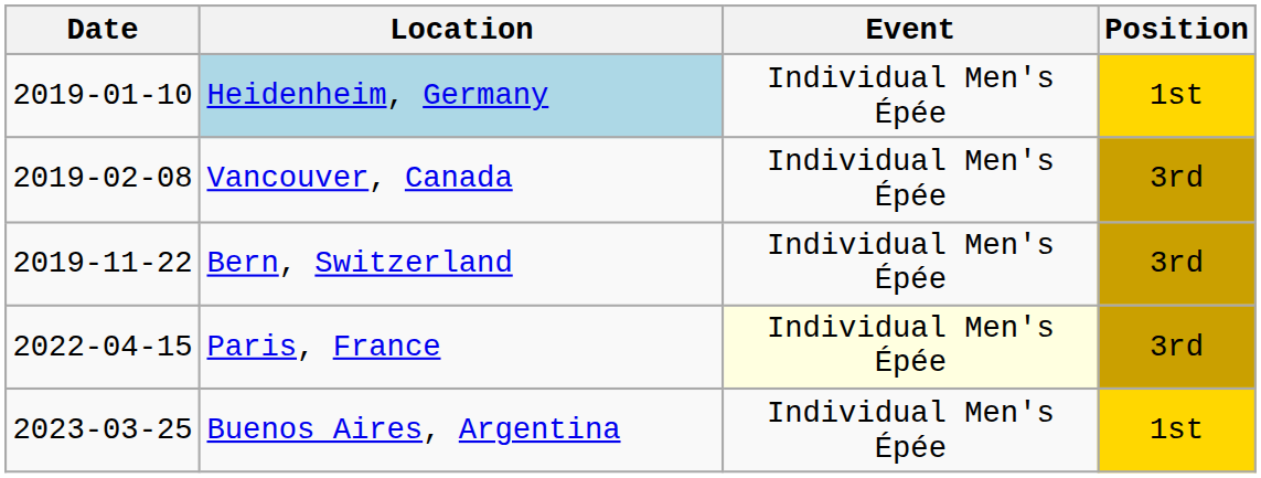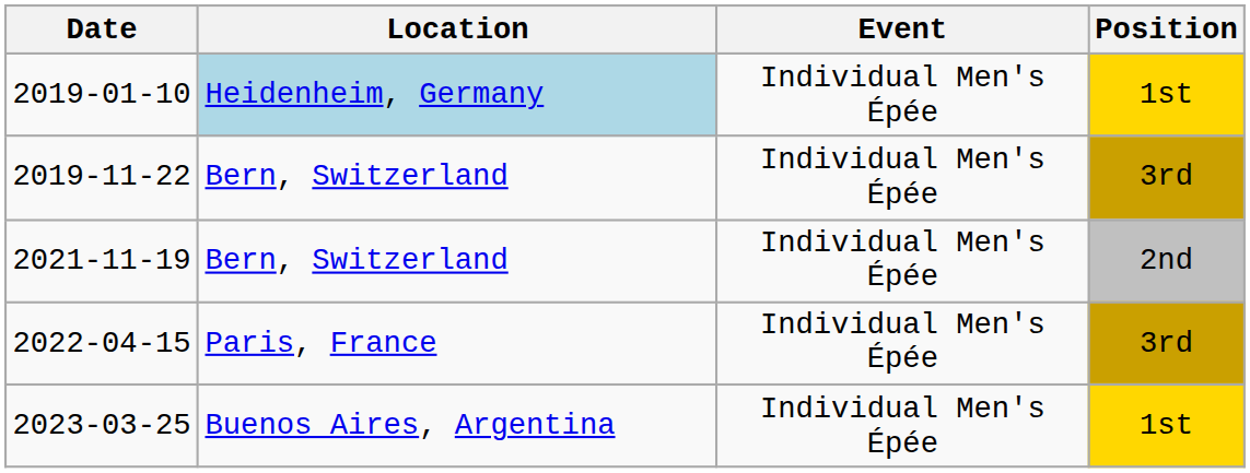- row: 2019-02-08 | Vancouver, Canada | Individual Men's Épée | 3rd
+ row: 2021-11-19 | Bern, Switzerland | Individual Men's Épée | 2nd
2022-04-15 | Event: lightyellow background -> no background
